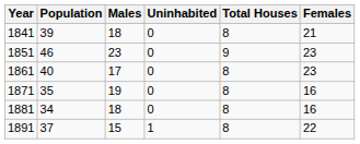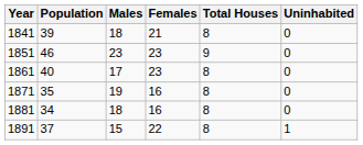columns swapped: Females <-> Uninhabited
